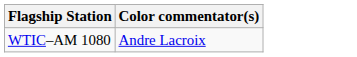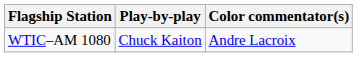+ column: Play-by-play | Chuck Kaiton
